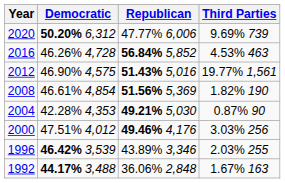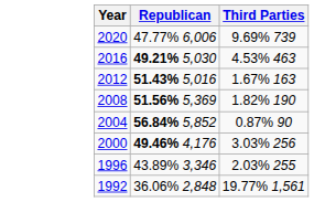- column: Democratic | 50.20% 6,312 | 46.26% 4,728 | 46.90% 4,575 | 46.61% 4,854 | 42.28% 4,353 | 47.51% 4,012 | 46.42% 3,539 | 44.17% 3,488
2016 | Republican: 56.84% 5,852 -> 49.21% 5,030
2012 | Third Parties: 19.77% 1,561 -> 1.67% 163
2004 | Republican: 49.21% 5,030 -> 56.84% 5,852
1992 | Third Parties: 1.67% 163 -> 19.77% 1,561
